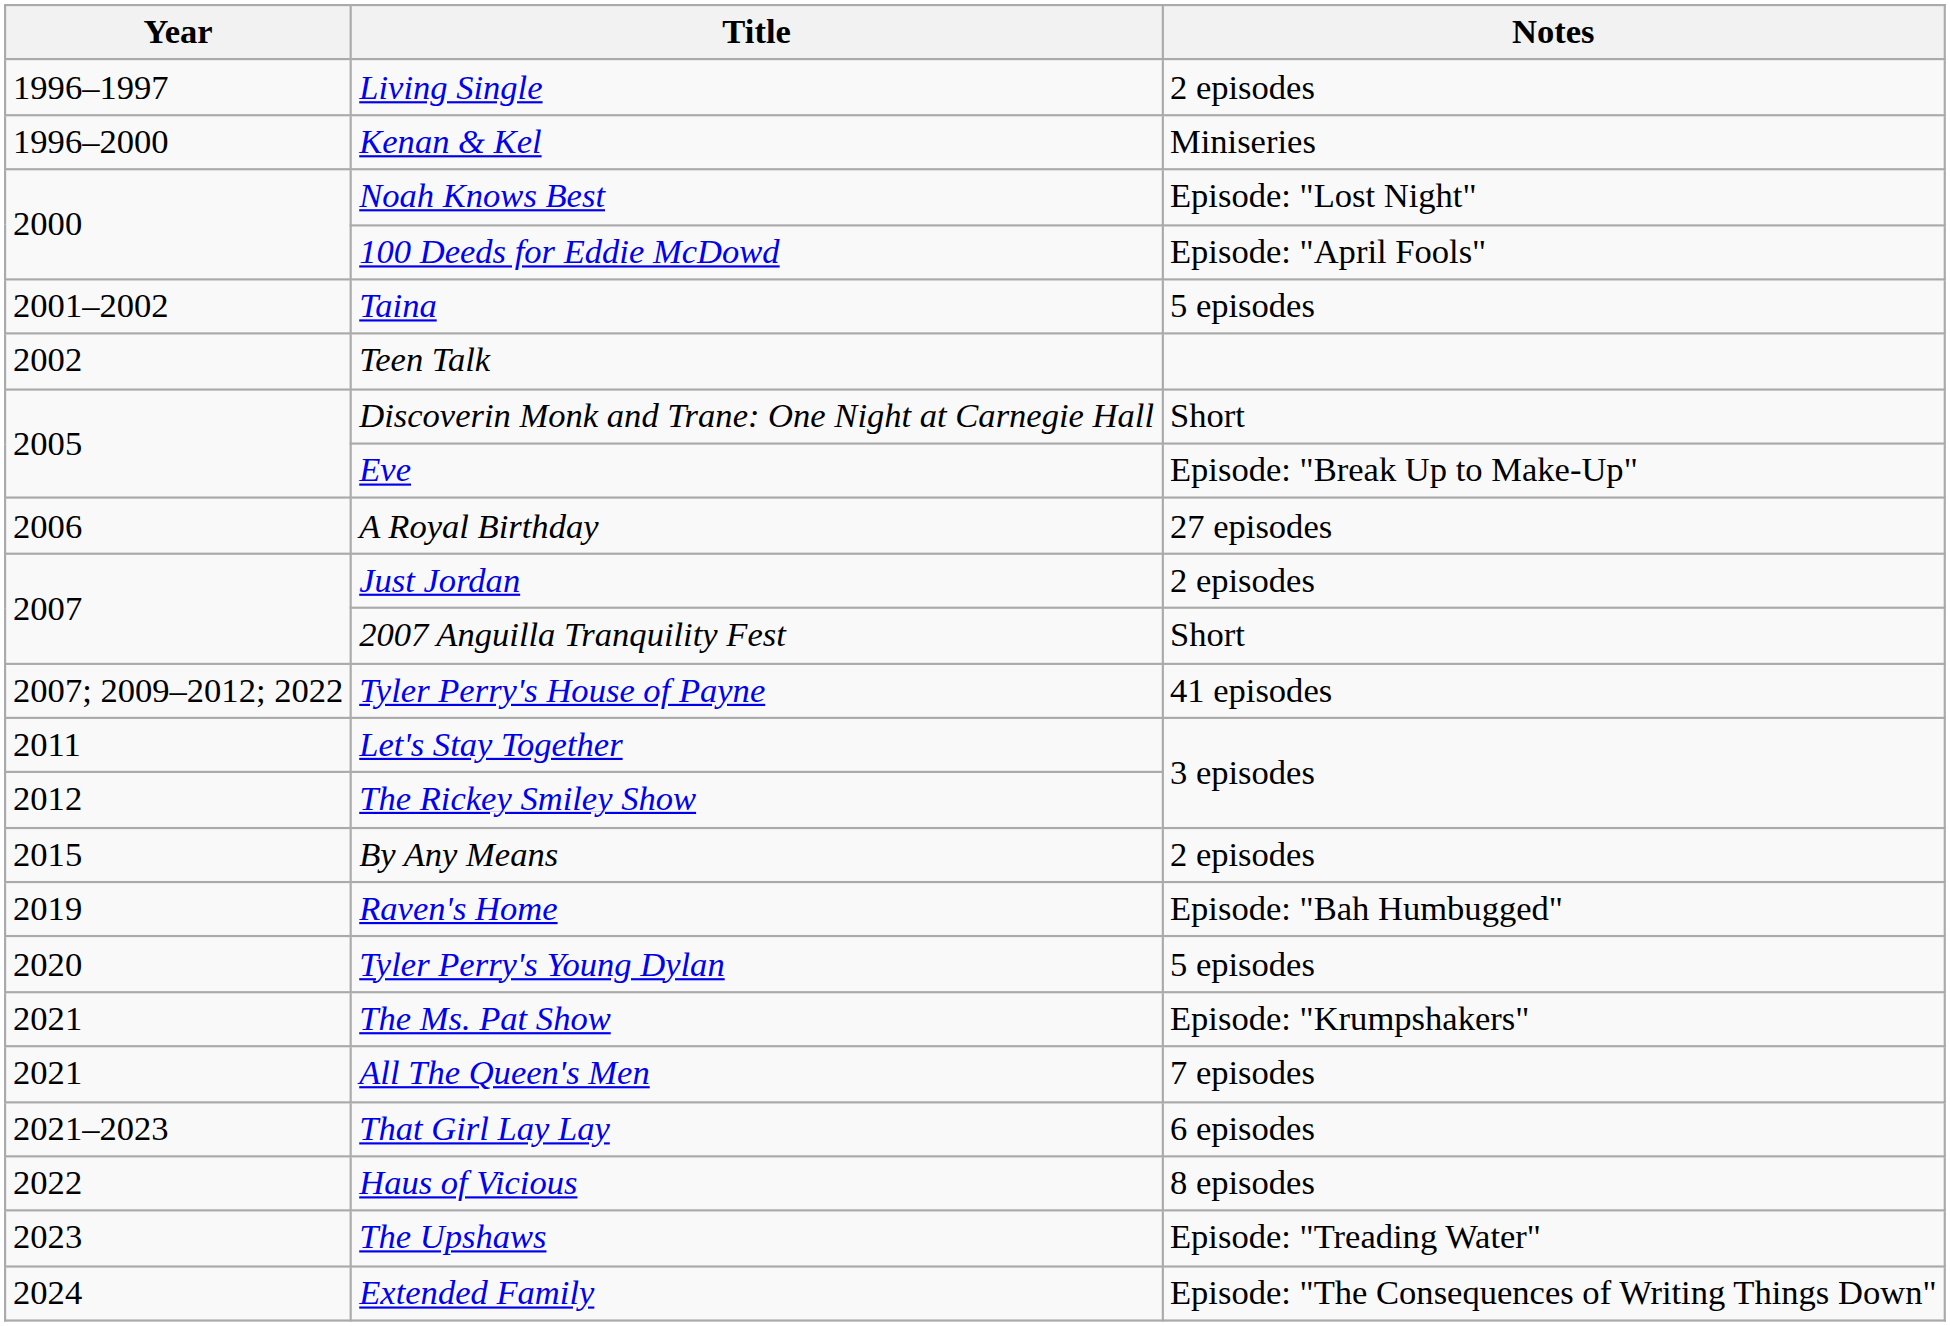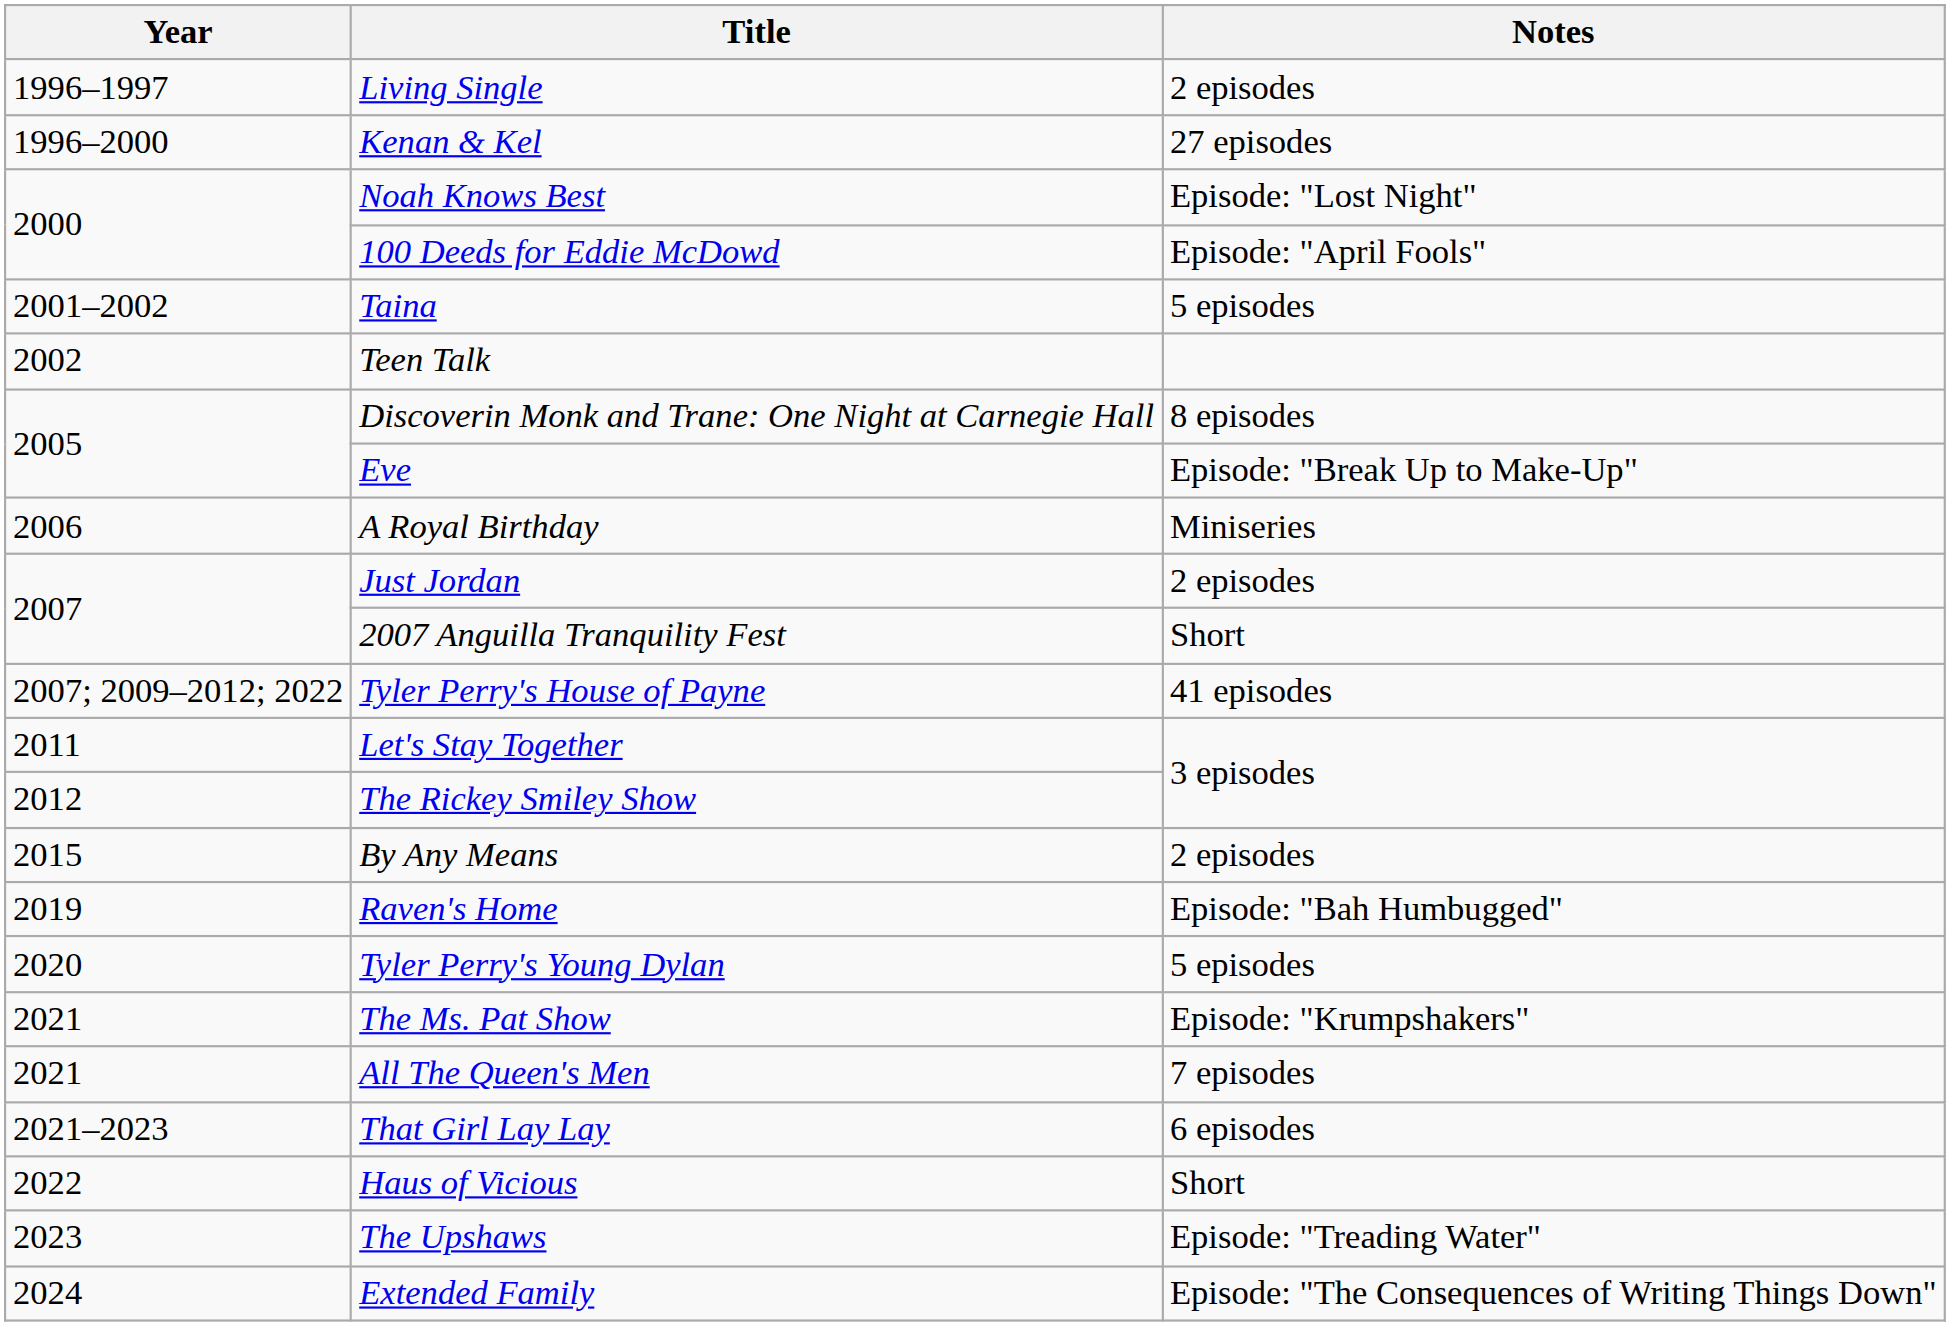Kenan & Kel | Notes: Miniseries -> 27 episodes
Discoverin Monk and Trane: One Night at Carnegie Hall | Notes: Short -> 8 episodes
A Royal Birthday | Notes: 27 episodes -> Miniseries
Haus of Vicious | Notes: 8 episodes -> Short
